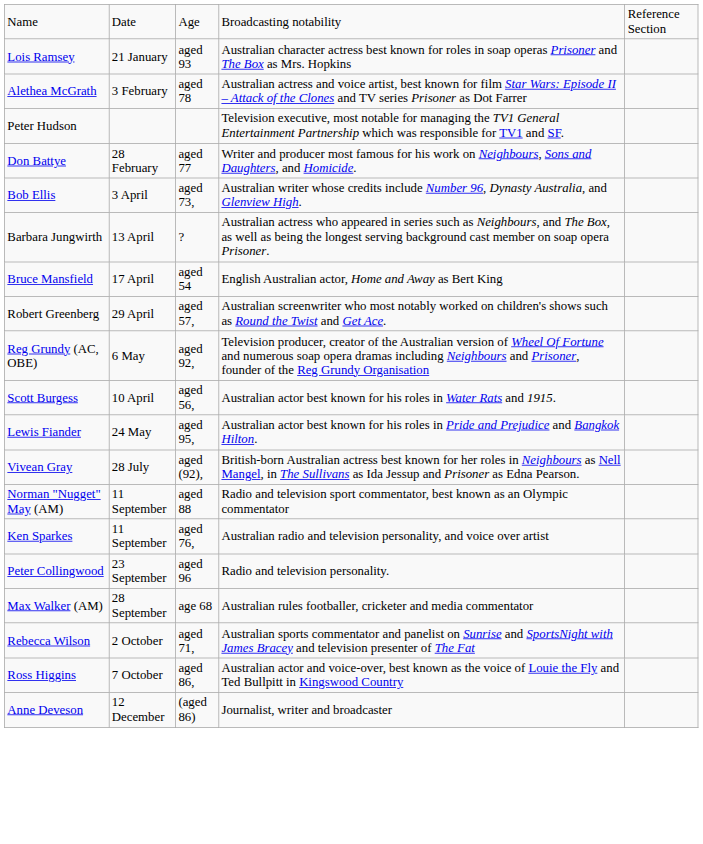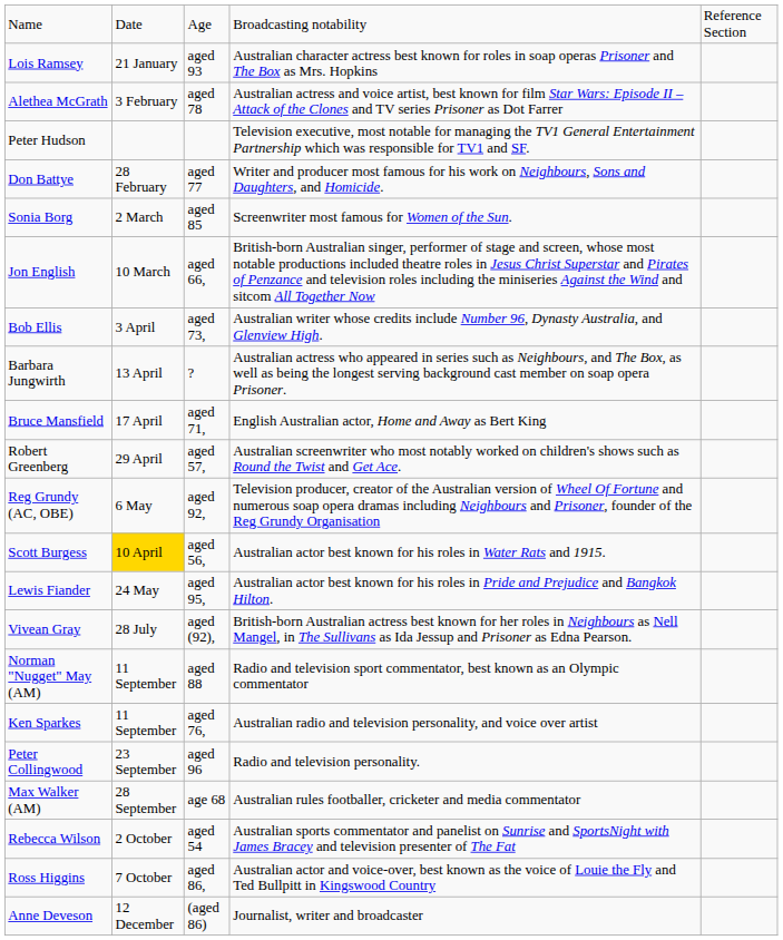+ row: Sonia Borg | 2 March | aged 85 | Screenwriter most famous for Women of the Sun.
+ row: Jon English | 10 March | aged 66, | British-born Australian singer, performer of stage and screen, whose most notable productions included theatre roles in Jesus Christ Superstar and Pirates of Penzance and television roles including the miniseries Against the Wind and sitcom All Together Now
Bruce Mansfield | column 3: aged 54 -> aged 71,
Scott Burgess | column 2: no background -> gold background
Rebecca Wilson | column 3: aged 71, -> aged 54
